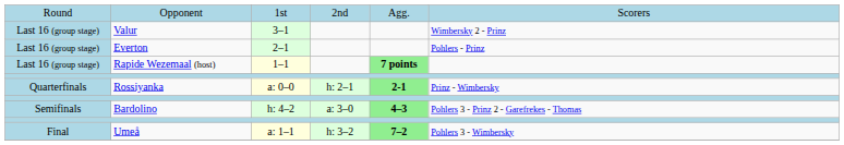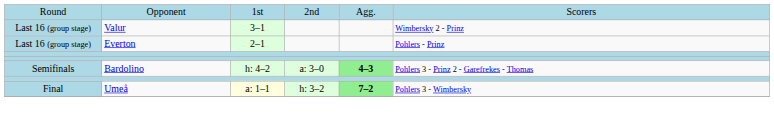- row: Last 16 (group stage) | Rapide Wezemaal (host) | 1–1 | 7 points
- row: Quarterfinals | Rossiyanka | a: 0–0 | h: 2–1 | 2-1 | Prinz - Wimbersky
